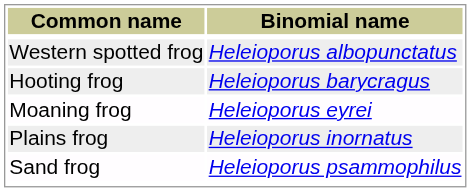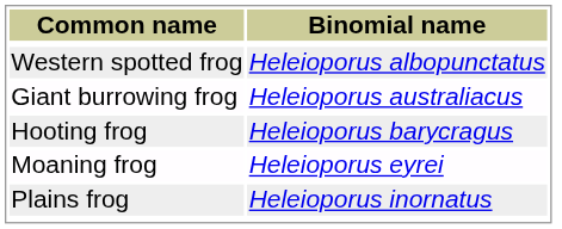+ row: Giant burrowing frog | Heleioporus australiacus
- row: Sand frog | Heleioporus psammophilus
